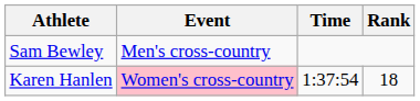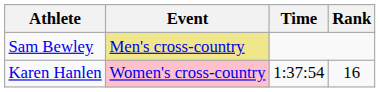Sam Bewley | Event: no background -> khaki background
Karen Hanlen | Rank: 18 -> 16
